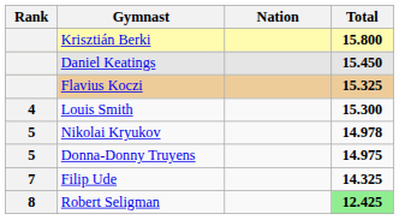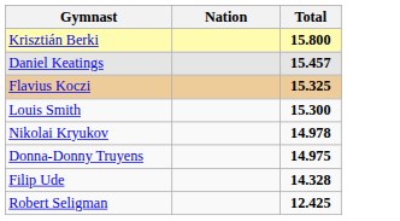- column: Rank | 4 | 5 | 5 | 7 | 8
Daniel Keatings | Total: 15.450 -> 15.457
Filip Ude | Total: 14.325 -> 14.328
Robert Seligman | Total: lightgreen background -> no background
